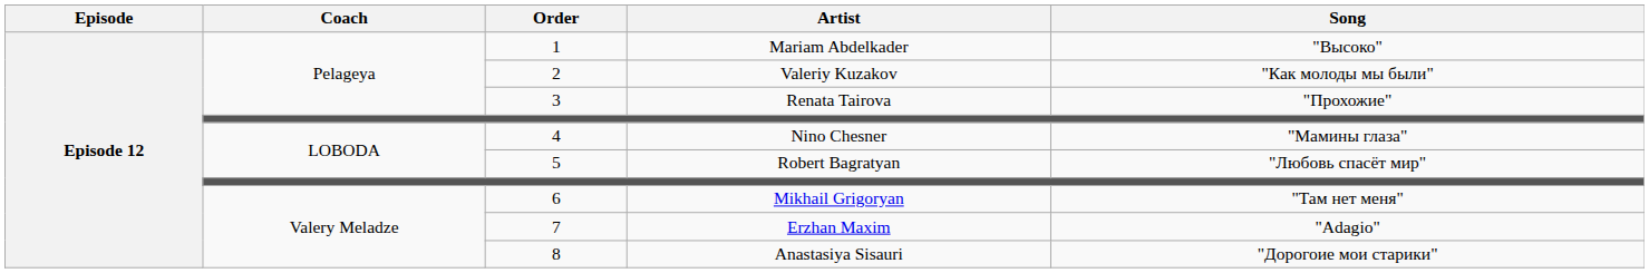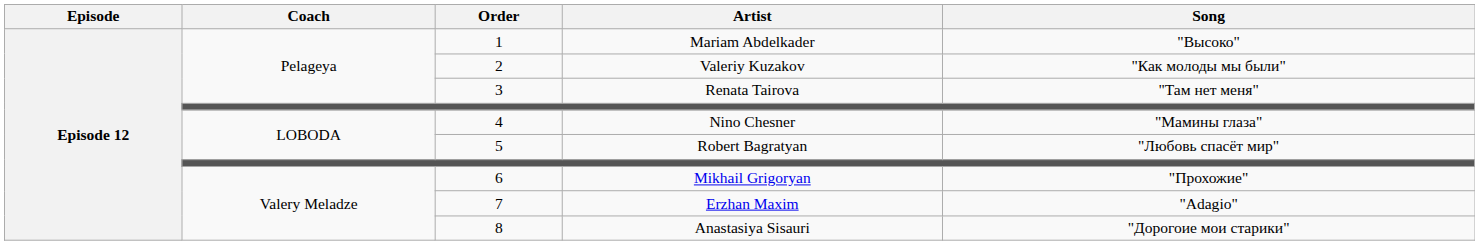Renata Tairova | Song: "Прохожие" -> "Там нет меня"
Mikhail Grigoryan | Song: "Там нет меня" -> "Прохожие"
